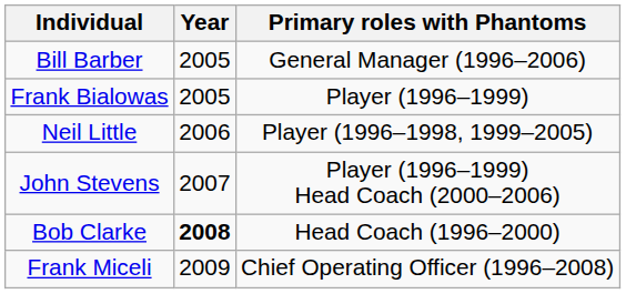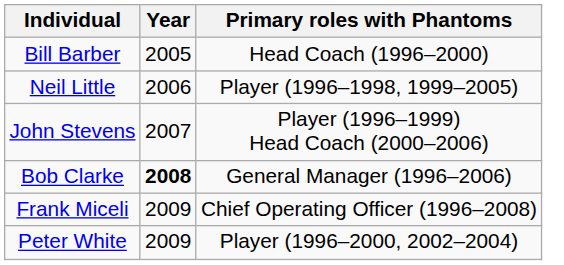Bill Barber | Primary roles with Phantoms: General Manager (1996–2006) -> Head Coach (1996–2000)
- row: Frank Bialowas | 2005 | Player (1996–1999)
Bob Clarke | Primary roles with Phantoms: Head Coach (1996–2000) -> General Manager (1996–2006)
+ row: Peter White | 2009 | Player (1996–2000, 2002–2004)
